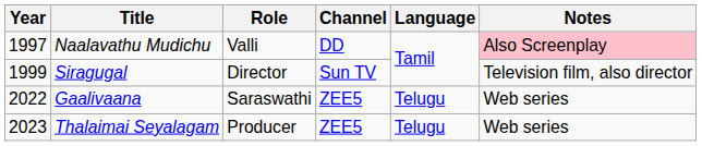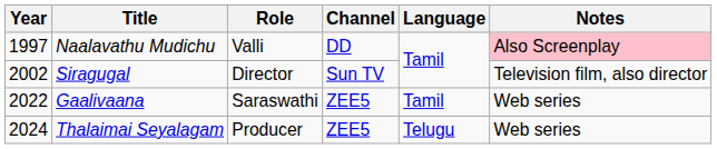Siragugal | Year: 1999 -> 2002
Gaalivaana | Language: Telugu -> Tamil
Thalaimai Seyalagam | Year: 2023 -> 2024
